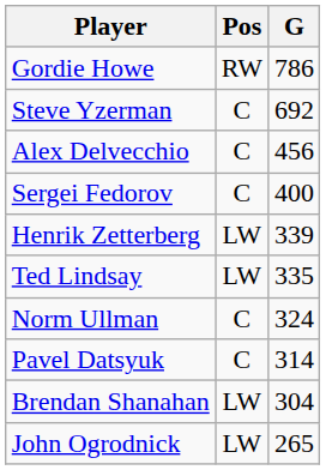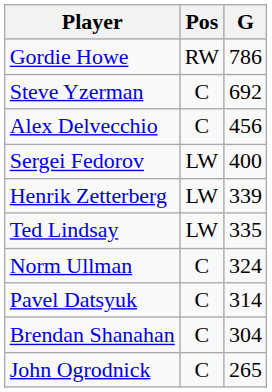Sergei Fedorov | Pos: C -> LW
Brendan Shanahan | Pos: LW -> C
John Ogrodnick | Pos: LW -> C
